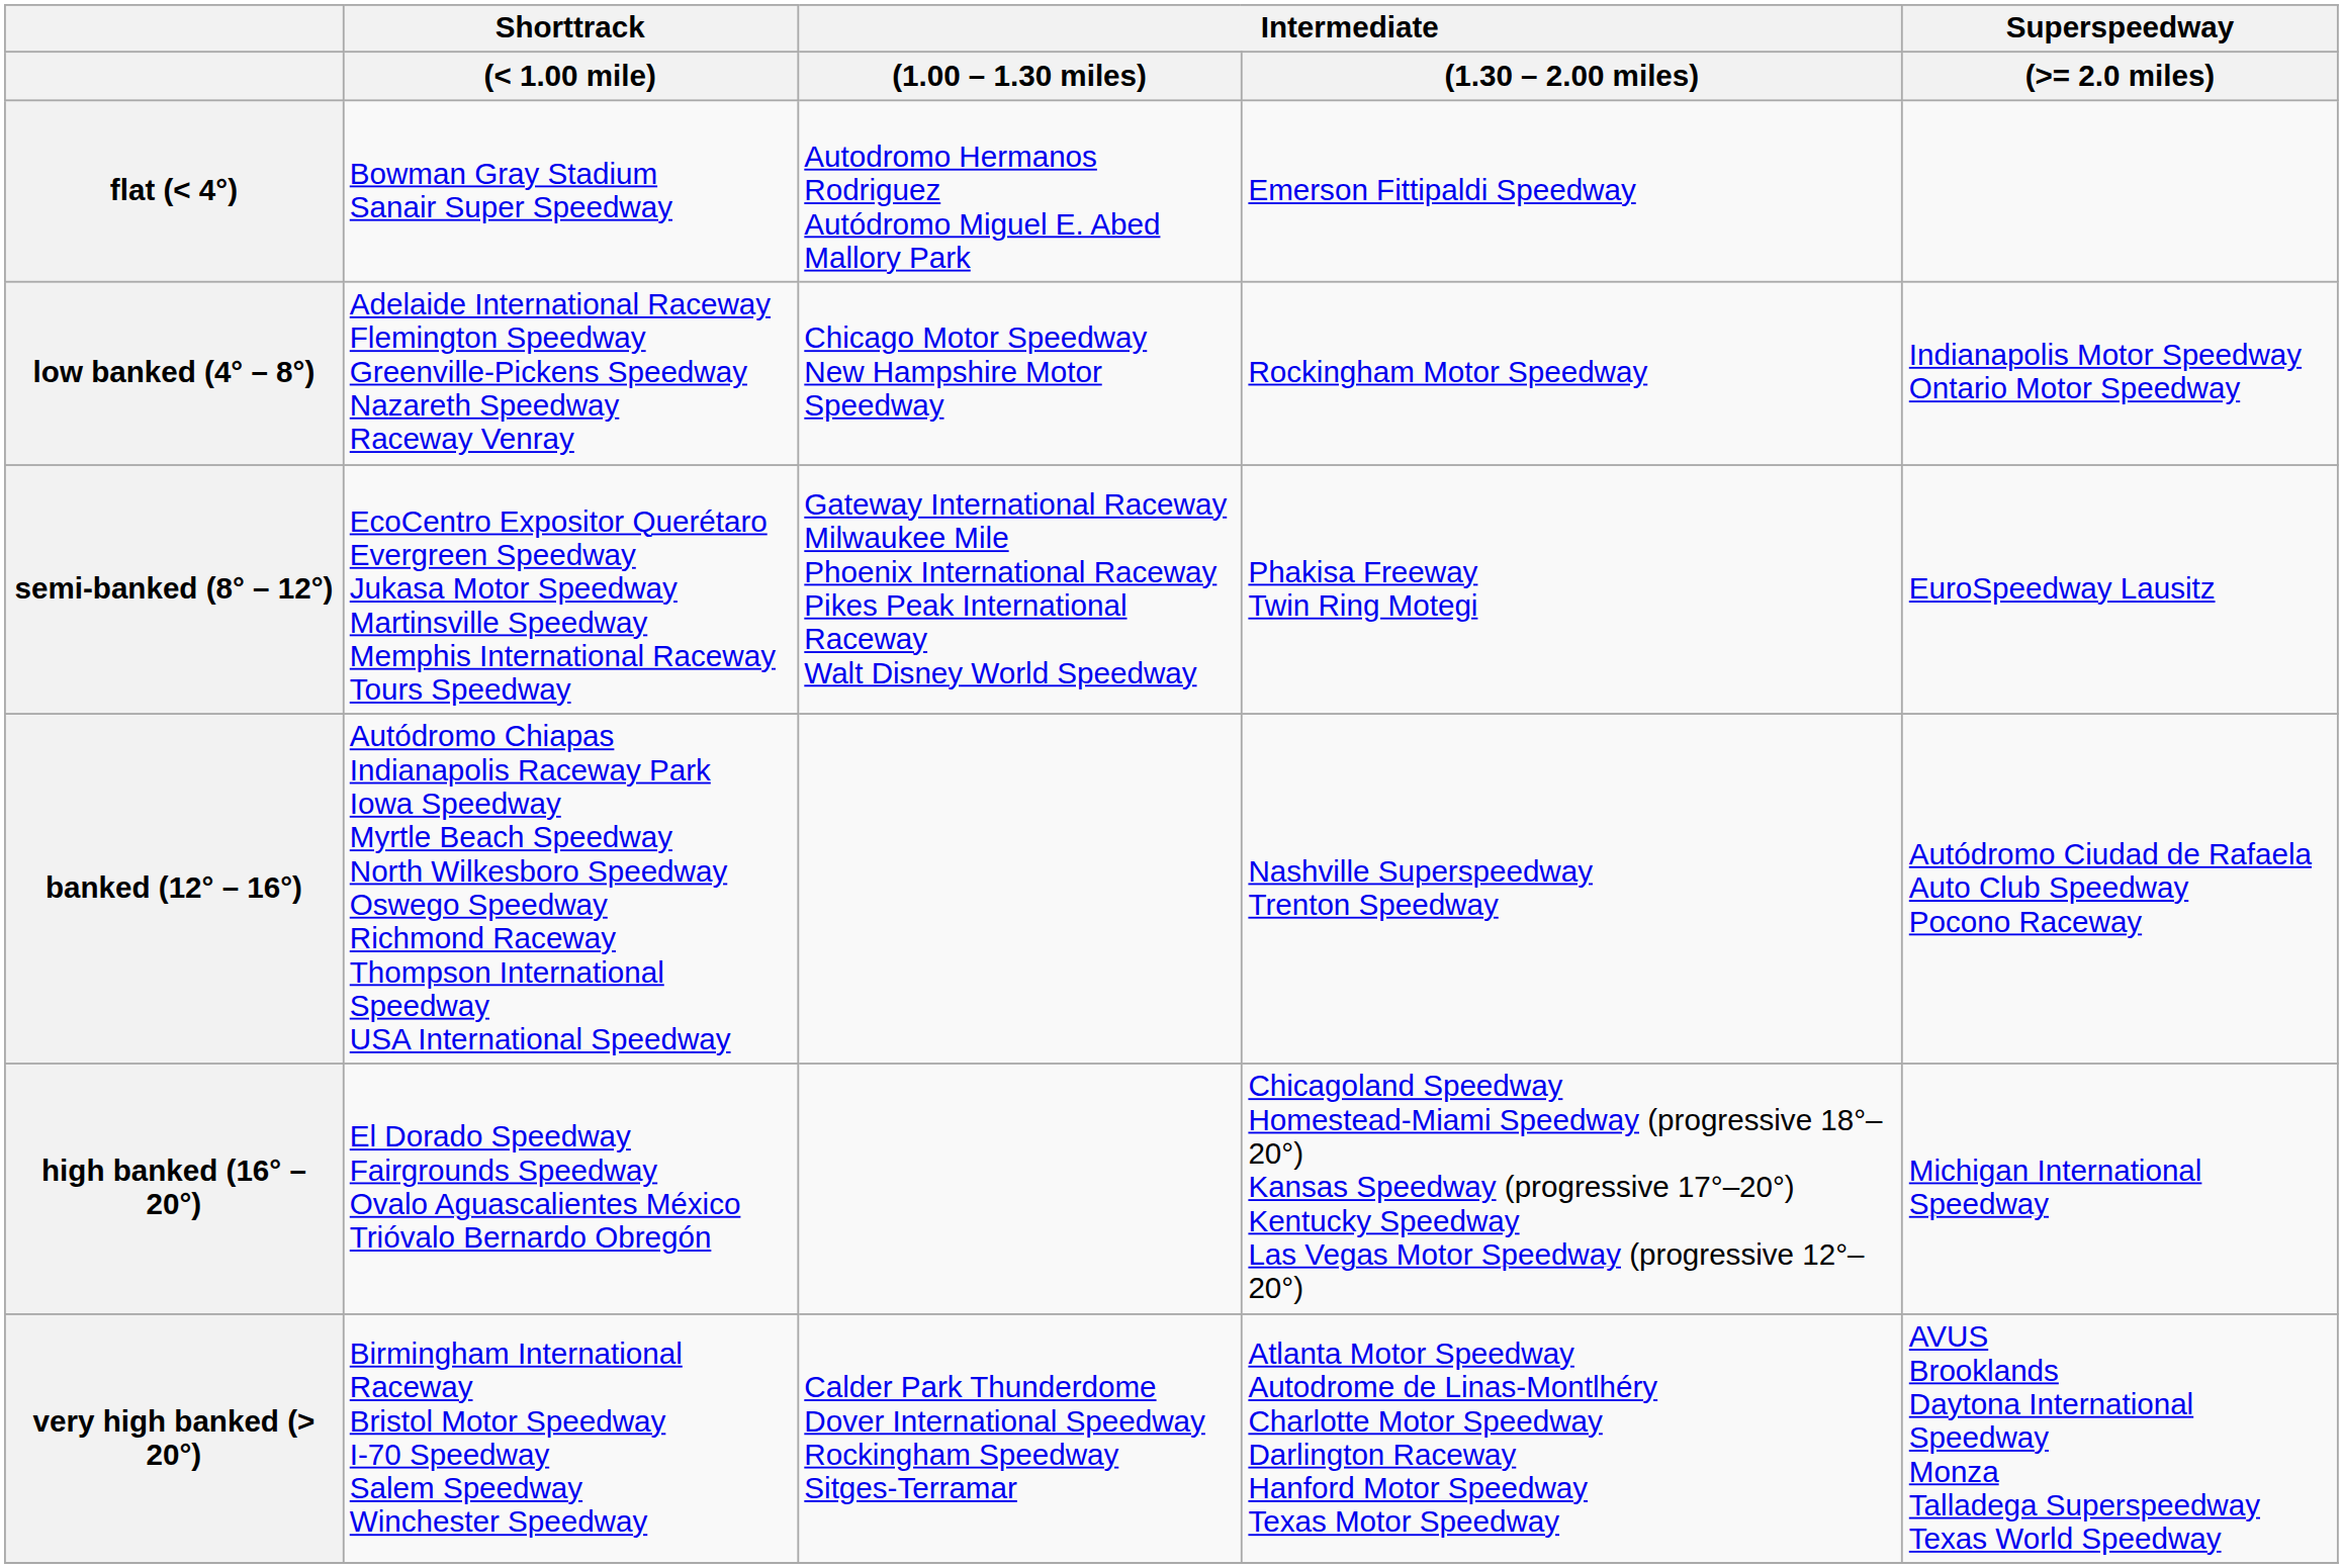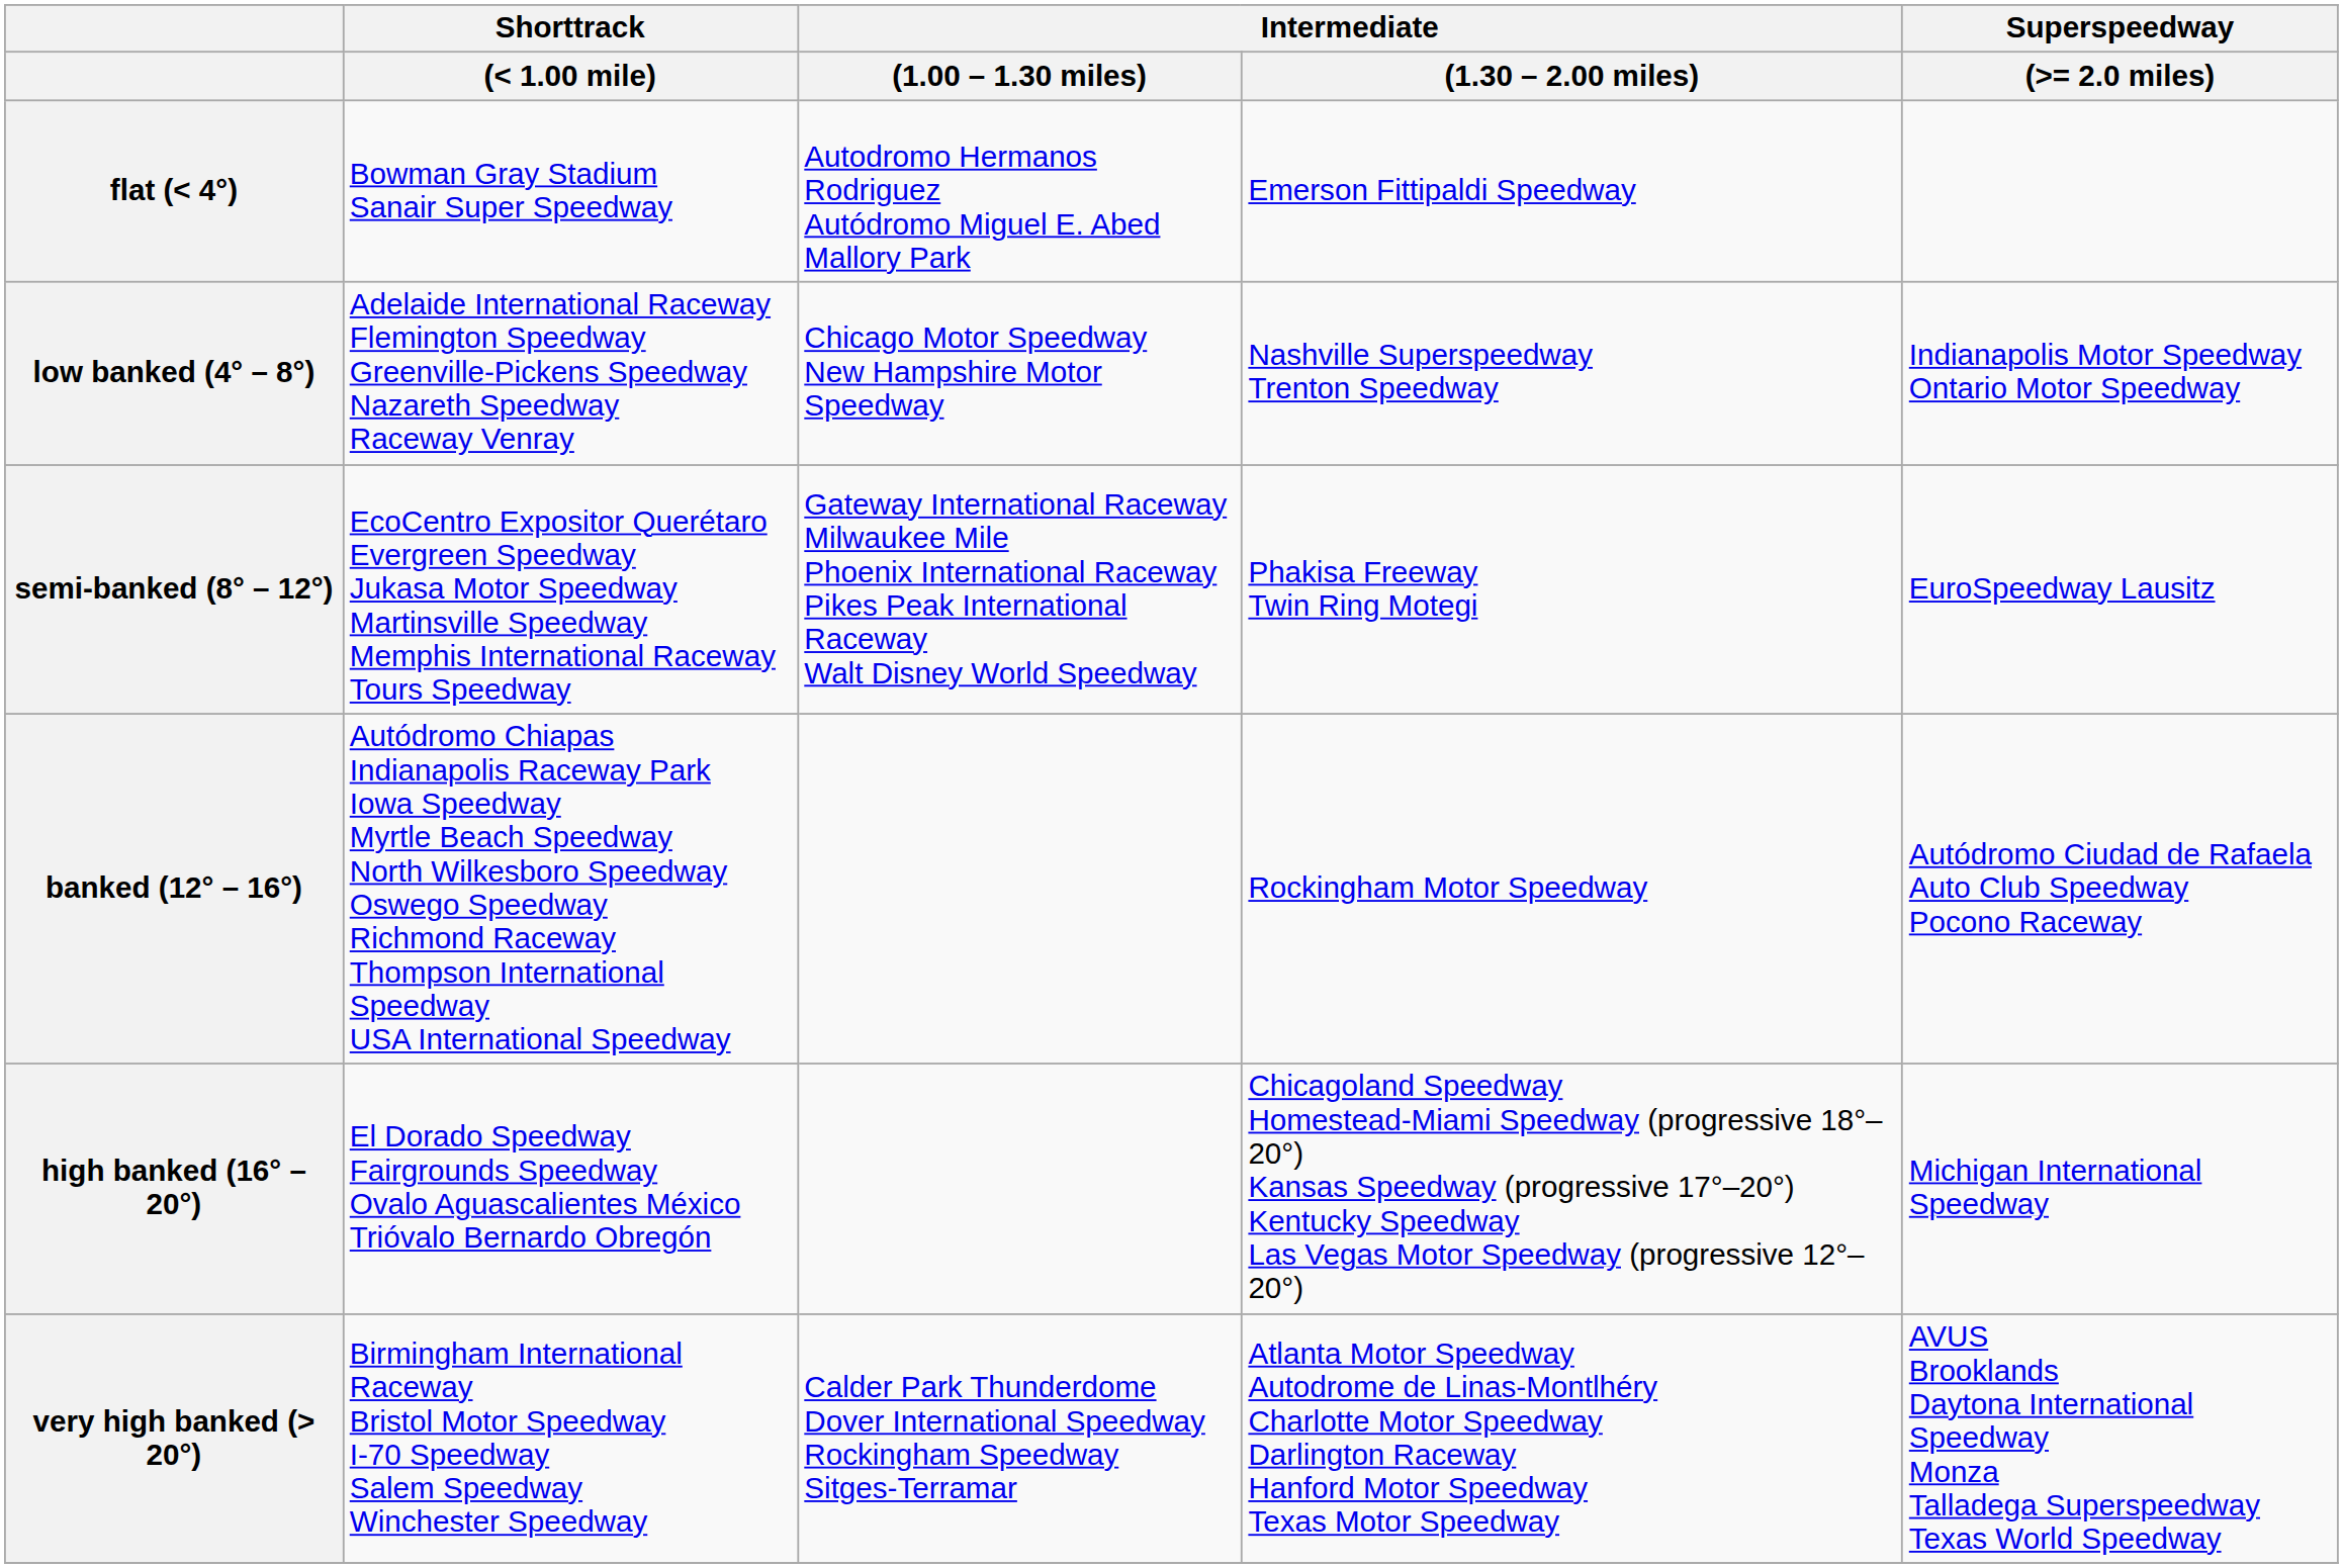low banked (4° – 8°) | Intermediate / (1.30 – 2.00 miles): Rockingham Motor Speedway -> Nashville Superspeedway Trenton Speedway
banked (12° – 16°) | Intermediate / (1.30 – 2.00 miles): Nashville Superspeedway Trenton Speedway -> Rockingham Motor Speedway
